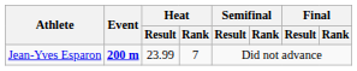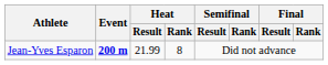Jean-Yves Esparon | Heat / Result: 23.99 -> 21.99
Jean-Yves Esparon | Heat / Rank: 7 -> 8
